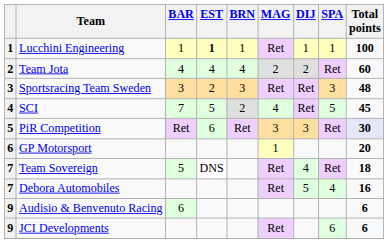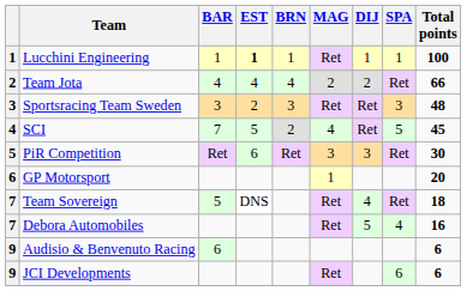Team Jota | Total points: 60 -> 66
PiR Competition | Total points: lavender background -> no background
